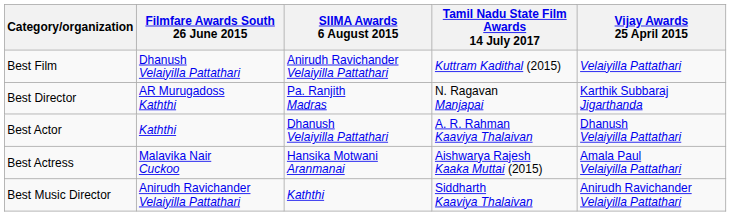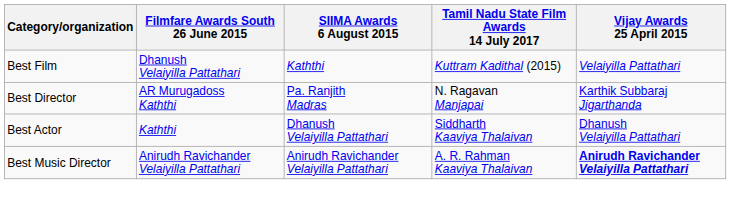Best Film | SIIMA Awards 6 August 2015: Anirudh Ravichander Velaiyilla Pattathari -> Kaththi
Best Actor | Tamil Nadu State Film Awards 14 July 2017: A. R. Rahman Kaaviya Thalaivan -> Siddharth Kaaviya Thalaivan
- row: Best Actress | Malavika Nair Cuckoo | Hansika Motwani Aranmanai | Aishwarya Rajesh Kaaka Muttai (2015) | Amala Paul Velaiyilla Pattathari
Best Music Director | SIIMA Awards 6 August 2015: Kaththi -> Anirudh Ravichander Velaiyilla Pattathari
Best Music Director | Tamil Nadu State Film Awards 14 July 2017: Siddharth Kaaviya Thalaivan -> A. R. Rahman Kaaviya Thalaivan
Best Music Director | Vijay Awards 25 April 2015: normal -> bold
